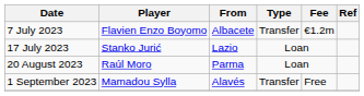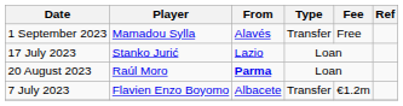rows swapped: 7 July 2023 <-> 1 September 2023
20 August 2023 | From: normal -> bold
